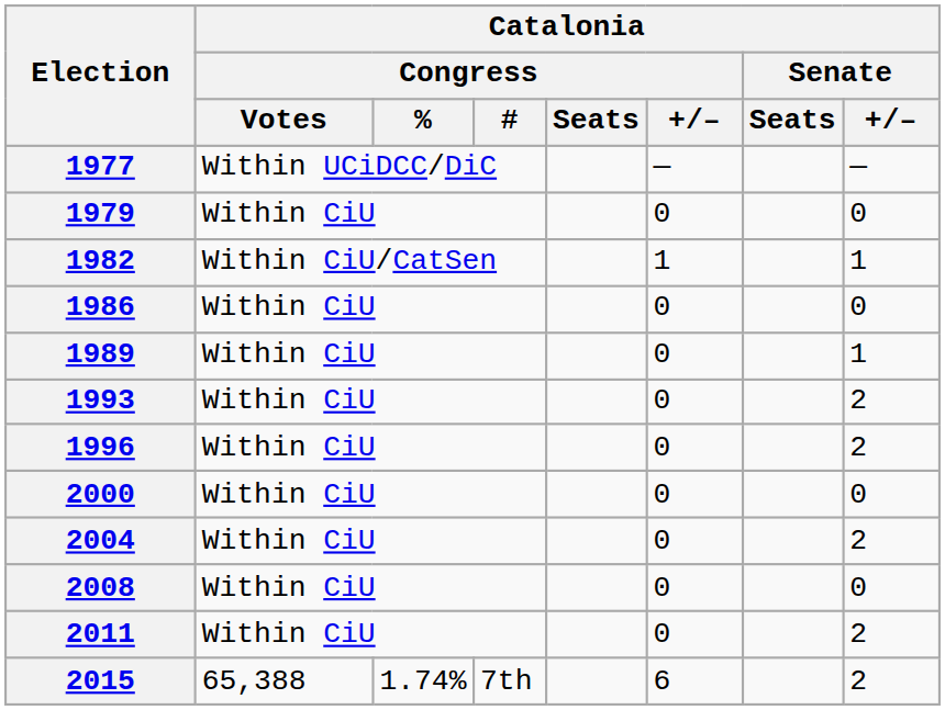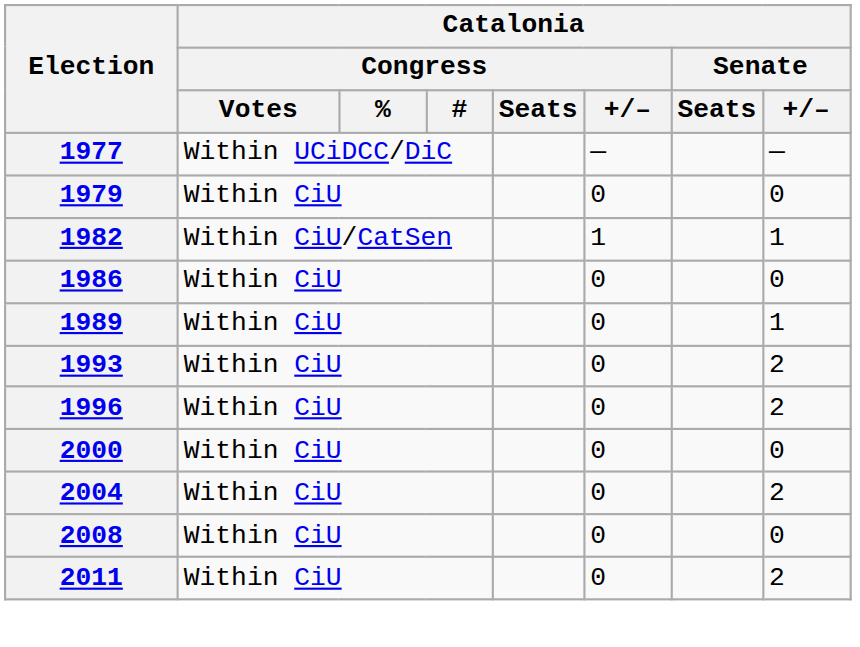- row: 2015 | 65,388 | 1.74% | 7th | 6 | 2
